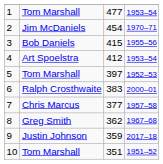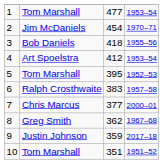3 | column 3: 415 -> 418
5 | column 3: 397 -> 395
6 | column 4: 2000–01 -> 1957–58
7 | column 4: 1957–58 -> 2000–01
